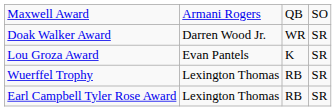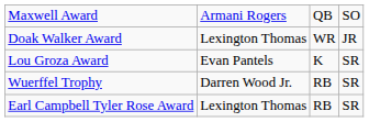Doak Walker Award | column 2: Darren Wood Jr. -> Lexington Thomas
Doak Walker Award | column 4: SR -> JR
Wuerffel Trophy | column 2: Lexington Thomas -> Darren Wood Jr.
